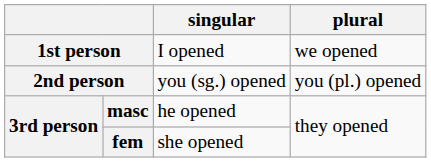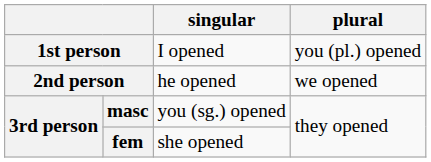1st person | plural: we opened -> you (pl.) opened
2nd person | singular: you (sg.) opened -> he opened
2nd person | plural: you (pl.) opened -> we opened
masc | singular: he opened -> you (sg.) opened
